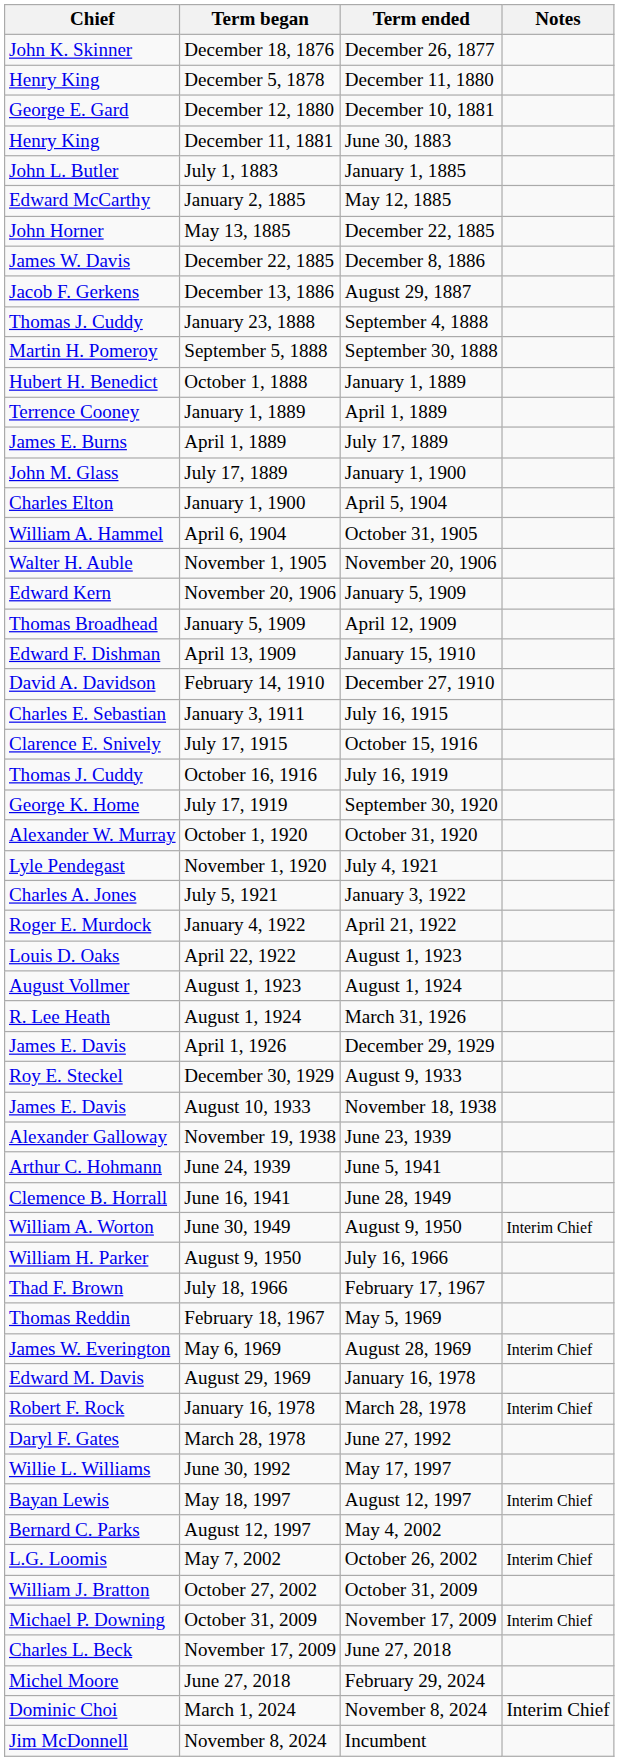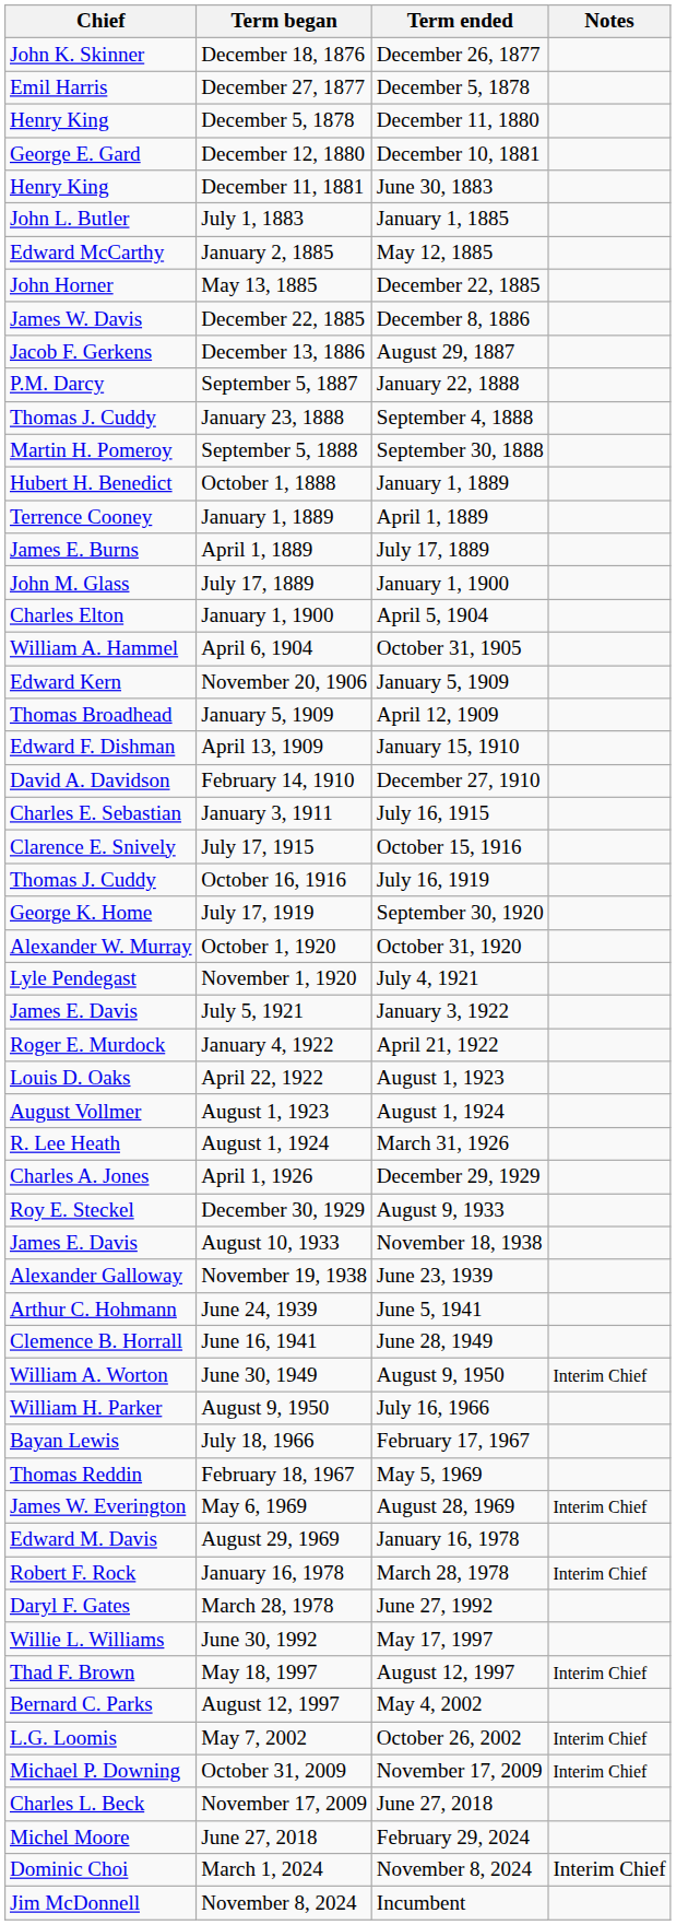+ row: Emil Harris | December 27, 1877 | December 5, 1878
+ row: P.M. Darcy | September 5, 1887 | January 22, 1888
- row: Walter H. Auble | November 1, 1905 | November 20, 1906
July 5, 1921 | Chief: Charles A. Jones -> James E. Davis
April 1, 1926 | Chief: James E. Davis -> Charles A. Jones
July 18, 1966 | Chief: Thad F. Brown -> Bayan Lewis
May 18, 1997 | Chief: Bayan Lewis -> Thad F. Brown
- row: William J. Bratton | October 27, 2002 | October 31, 2009
